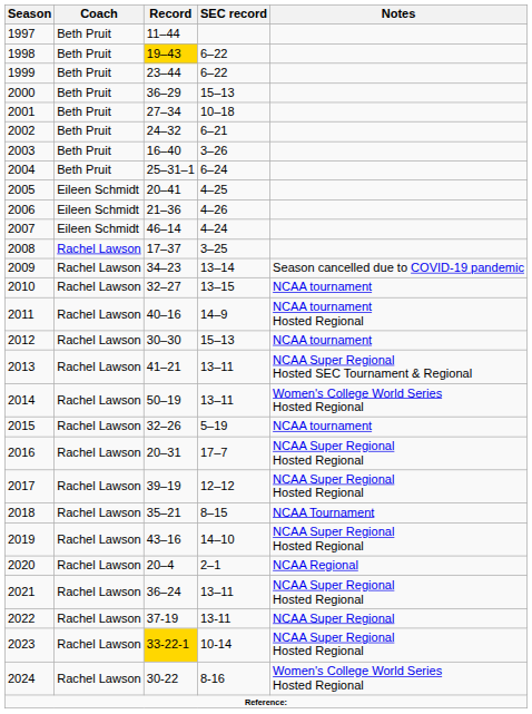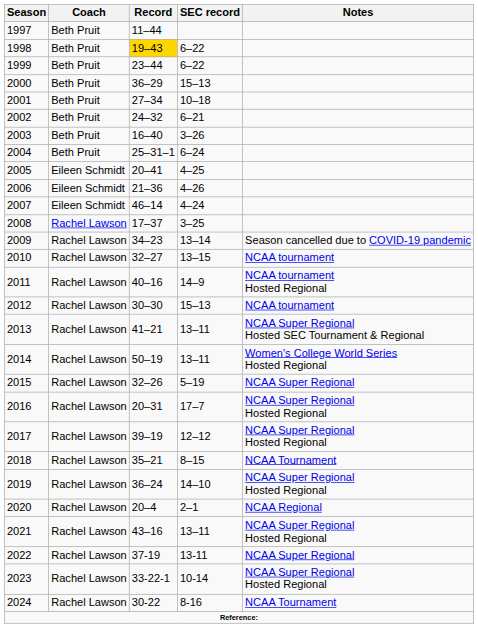2015 | Notes: NCAA tournament -> NCAA Super Regional
2019 | Record: 43–16 -> 36–24
2021 | Record: 36–24 -> 43–16
2023 | Record: gold background -> no background
2024 | Notes: Women's College World Series Hosted Regional -> NCAA Tournament
